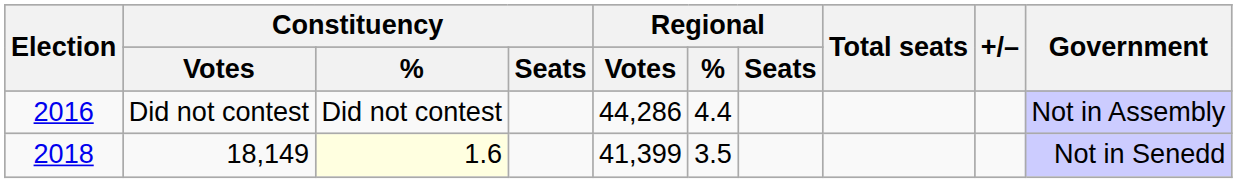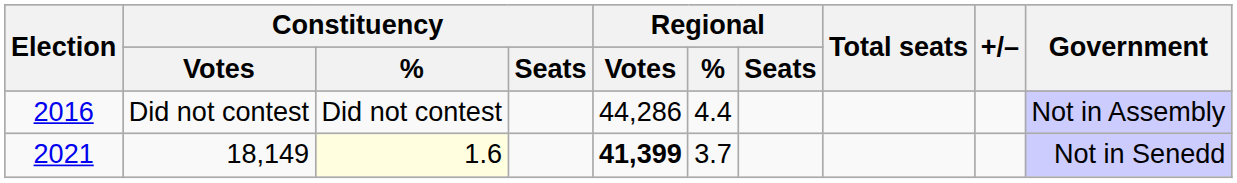18,149 | Election: 2018 -> 2021
18,149 | Regional / Votes: normal -> bold
18,149 | Regional / %: 3.5 -> 3.7
